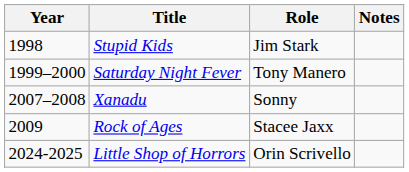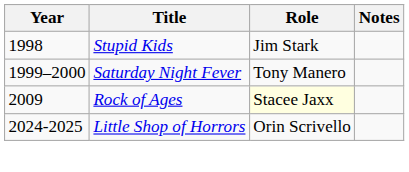- row: 2007–2008 | Xanadu | Sonny
Rock of Ages | Role: no background -> lightyellow background
